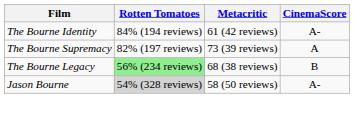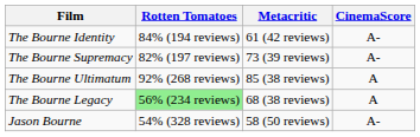The Bourne Supremacy | CinemaScore: A -> A-
+ row: The Bourne Ultimatum | 92% (268 reviews) | 85 (38 reviews) | A
The Bourne Legacy | CinemaScore: B -> A
Jason Bourne | Rotten Tomatoes: lightgrey background -> no background
